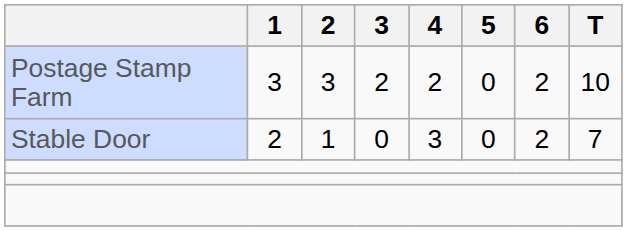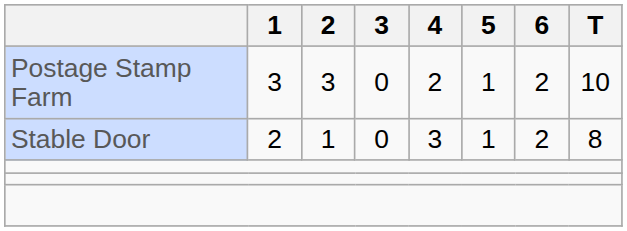Postage Stamp Farm | 3: 2 -> 0
Postage Stamp Farm | 5: 0 -> 1
Stable Door | 5: 0 -> 1
Stable Door | T: 7 -> 8
